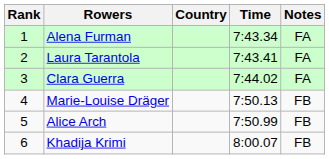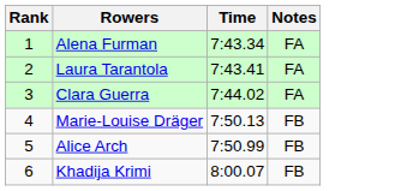- column: Country
